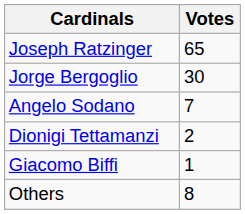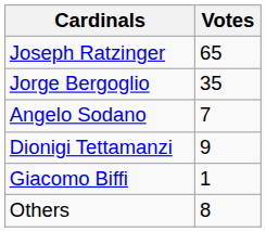Jorge Bergoglio | Votes: 30 -> 35
Dionigi Tettamanzi | Votes: 2 -> 9
